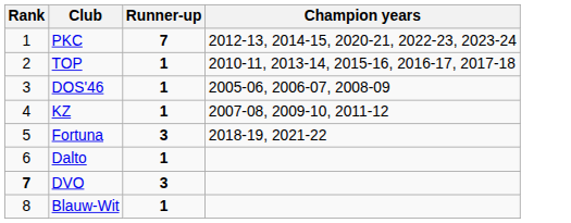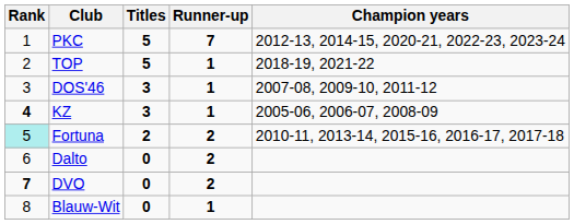+ column: Titles | 5 | 5 | 3 | 3 | 2 | 0 | 0 | 0
TOP | Champion years: 2010-11, 2013-14, 2015-16, 2016-17, 2017-18 -> 2018-19, 2021-22
DOS'46 | Champion years: 2005-06, 2006-07, 2008-09 -> 2007-08, 2009-10, 2011-12
KZ | Rank: normal -> bold
KZ | Champion years: 2007-08, 2009-10, 2011-12 -> 2005-06, 2006-07, 2008-09
Fortuna | Rank: no background -> paleturquoise background
Fortuna | Runner-up: 3 -> 2
Fortuna | Champion years: 2018-19, 2021-22 -> 2010-11, 2013-14, 2015-16, 2016-17, 2017-18
Dalto | Runner-up: 1 -> 2
DVO | Runner-up: 3 -> 2
